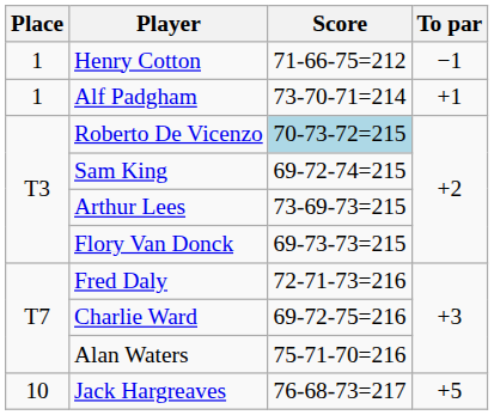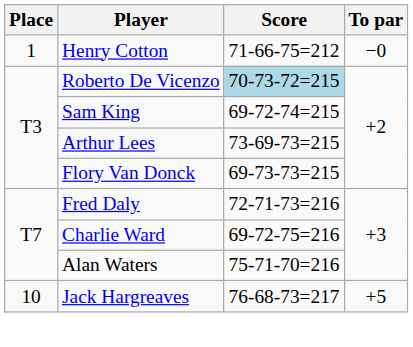Henry Cotton | To par: −1 -> −0
- row: 1 | Alf Padgham | 73-70-71=214 | +1
